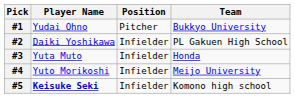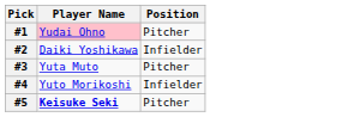- column: Team | Bukkyo University | PL Gakuen High School | Honda | Meijo University | Komono high school
#1 | Player Name: no background -> pink background
#3 | Position: Infielder -> Pitcher
#5 | Position: Infielder -> Pitcher
